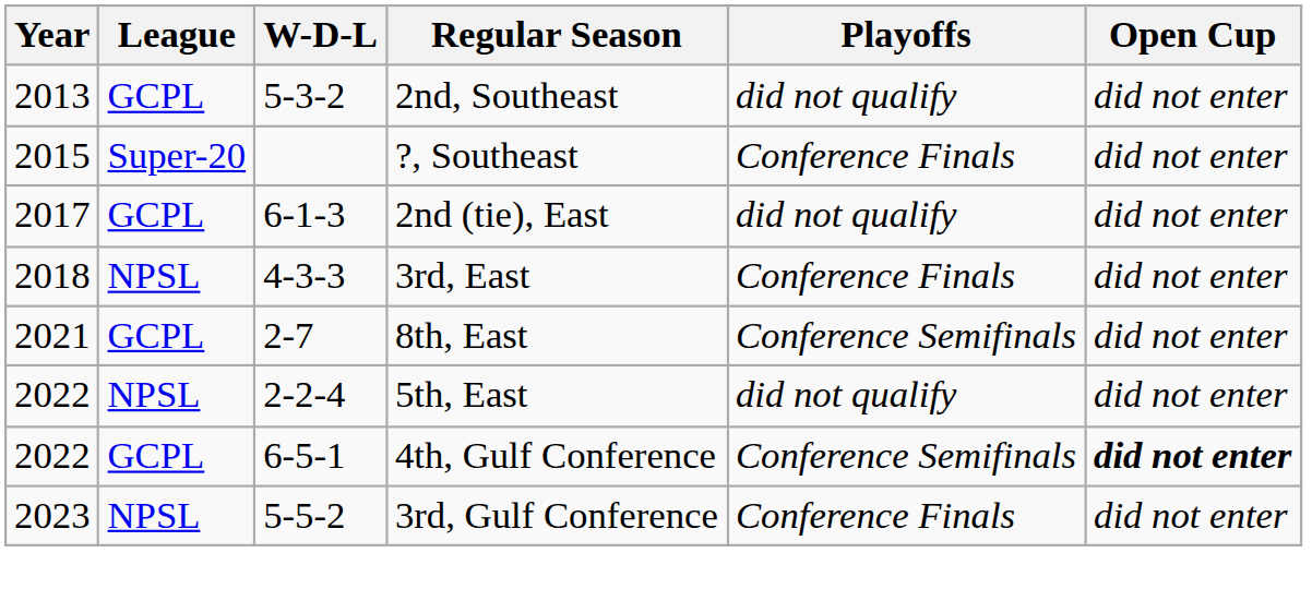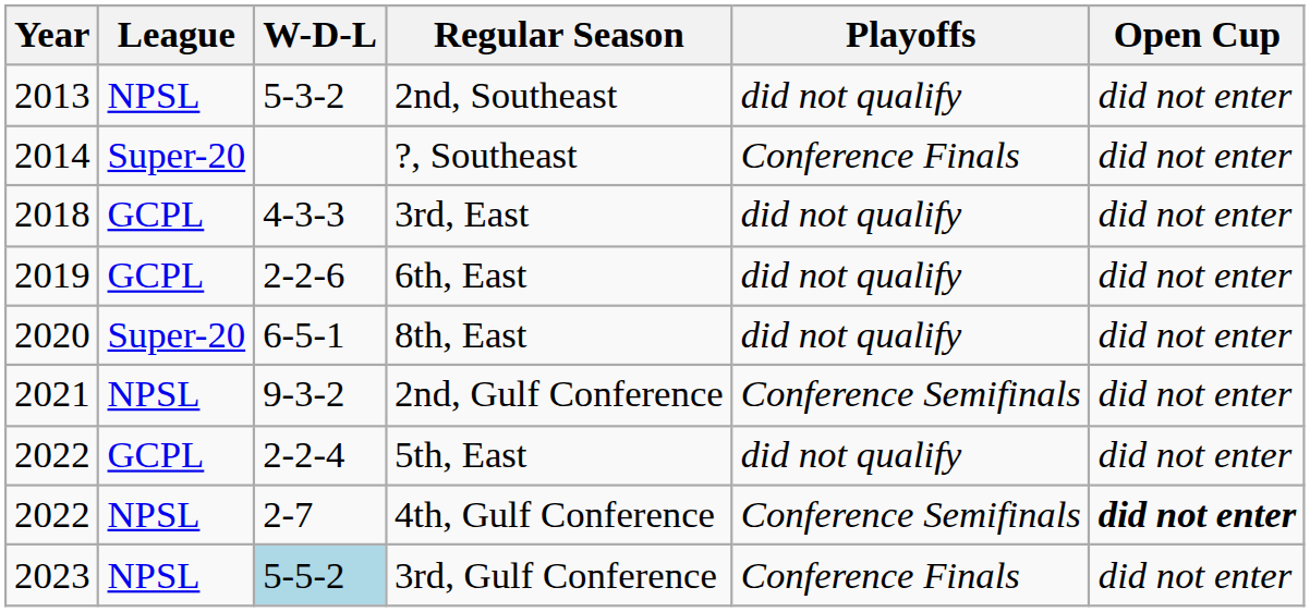2nd, Southeast | League: GCPL -> NPSL
?, Southeast | Year: 2015 -> 2014
- row: 2017 | GCPL | 6-1-3 | 2nd (tie), East | did not qualify | did not enter
3rd, East | League: NPSL -> GCPL
3rd, East | Playoffs: Conference Finals -> did not qualify
+ row: 2019 | GCPL | 2-2-6 | 6th, East | did not qualify | did not enter
8th, East | Year: 2021 -> 2020
8th, East | League: GCPL -> Super-20
8th, East | W-D-L: 2-7 -> 6-5-1
8th, East | Playoffs: Conference Semifinals -> did not qualify
+ row: 2021 | NPSL | 9-3-2 | 2nd, Gulf Conference | Conference Semifinals | did not enter
5th, East | League: NPSL -> GCPL
4th, Gulf Conference | League: GCPL -> NPSL
4th, Gulf Conference | W-D-L: 6-5-1 -> 2-7
3rd, Gulf Conference | W-D-L: no background -> lightblue background
